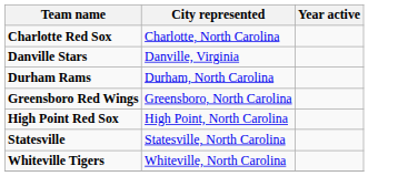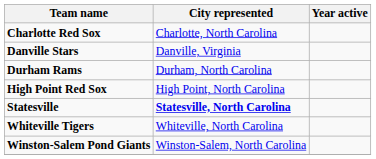- row: Greensboro Red Wings | Greensboro, North Carolina
Statesville | City represented: normal -> bold
+ row: Winston-Salem Pond Giants | Winston-Salem, North Carolina
